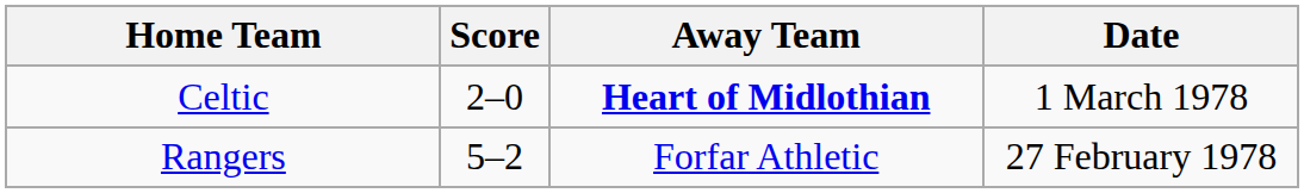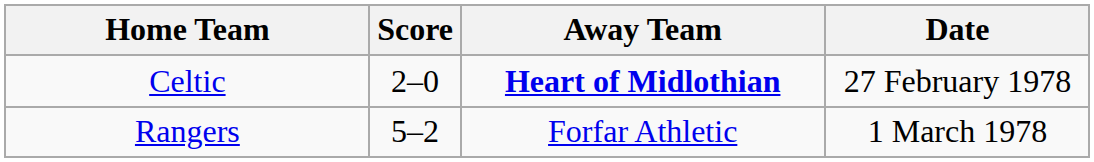Celtic | Date: 1 March 1978 -> 27 February 1978
Rangers | Date: 27 February 1978 -> 1 March 1978
